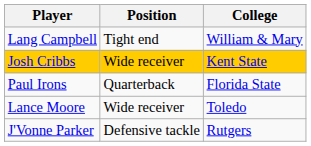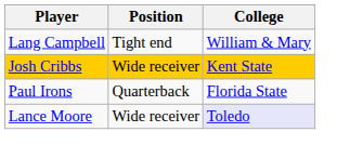Lance Moore | College: no background -> lavender background
- row: J'Vonne Parker | Defensive tackle | Rutgers
